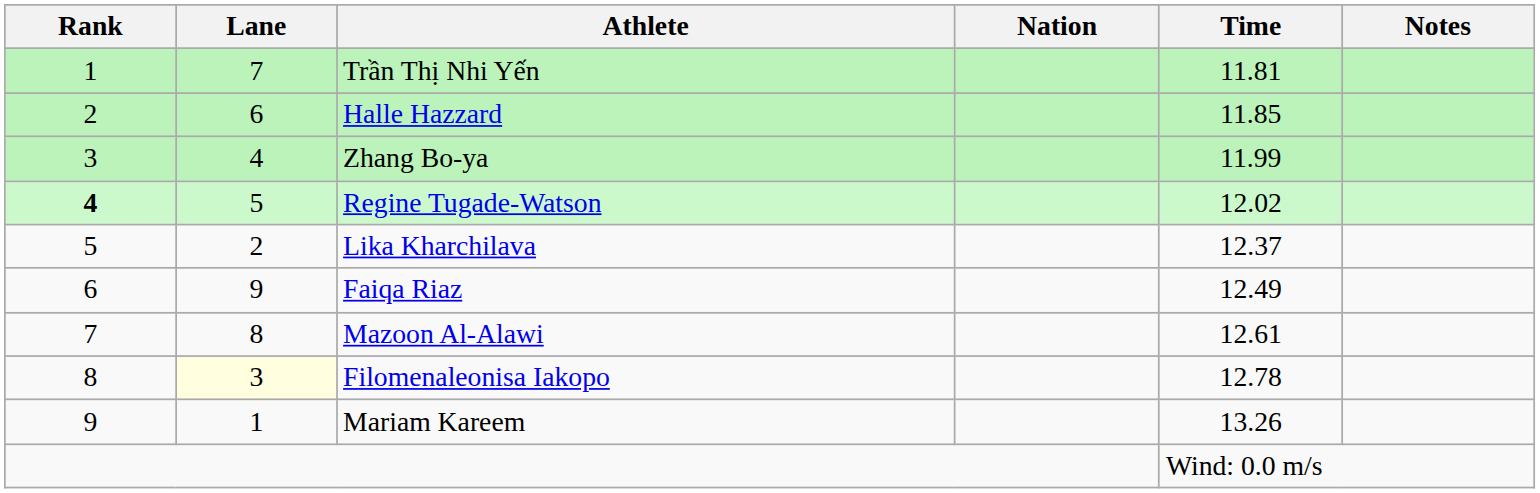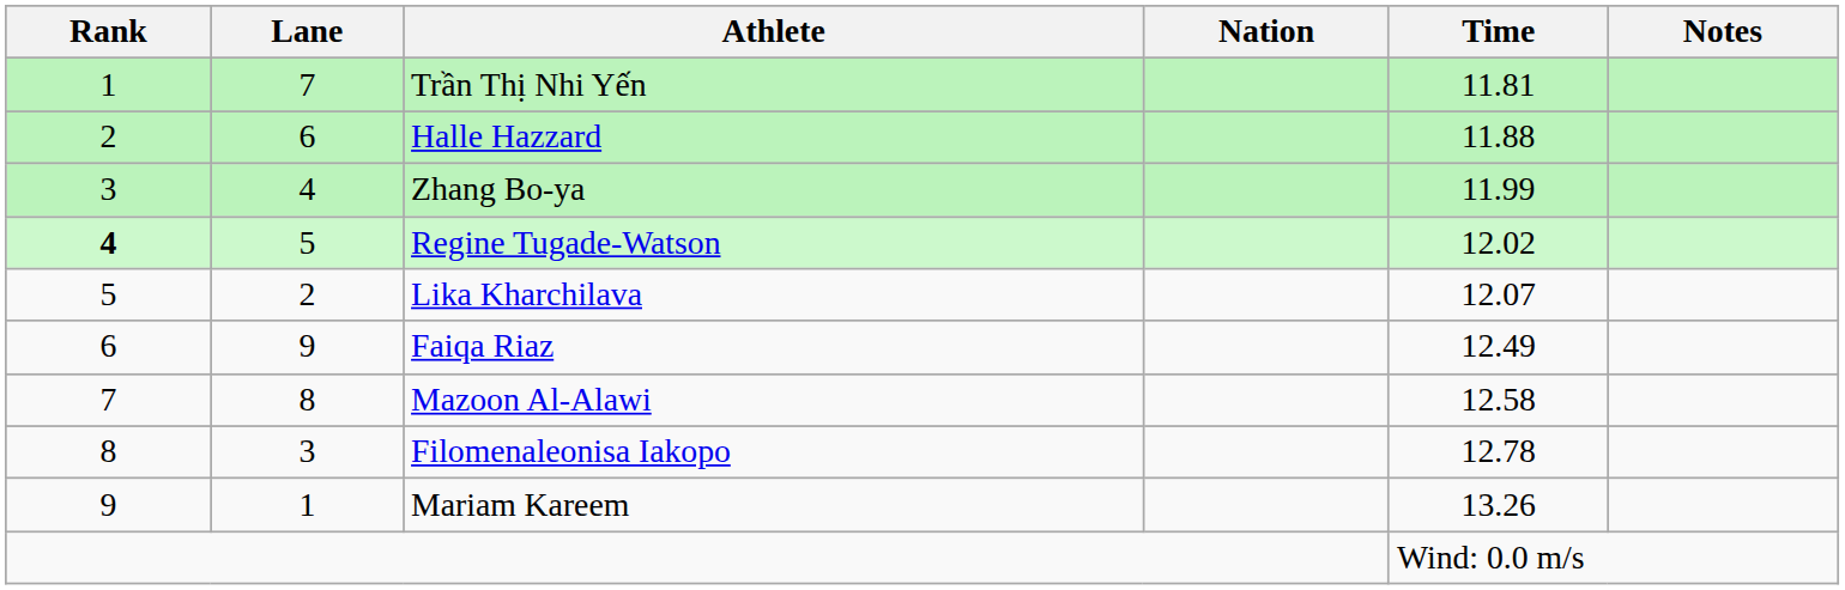Halle Hazzard | Time: 11.85 -> 11.88
Lika Kharchilava | Time: 12.37 -> 12.07
Mazoon Al-Alawi | Time: 12.61 -> 12.58
Filomenaleonisa Iakopo | Lane: lightyellow background -> no background
